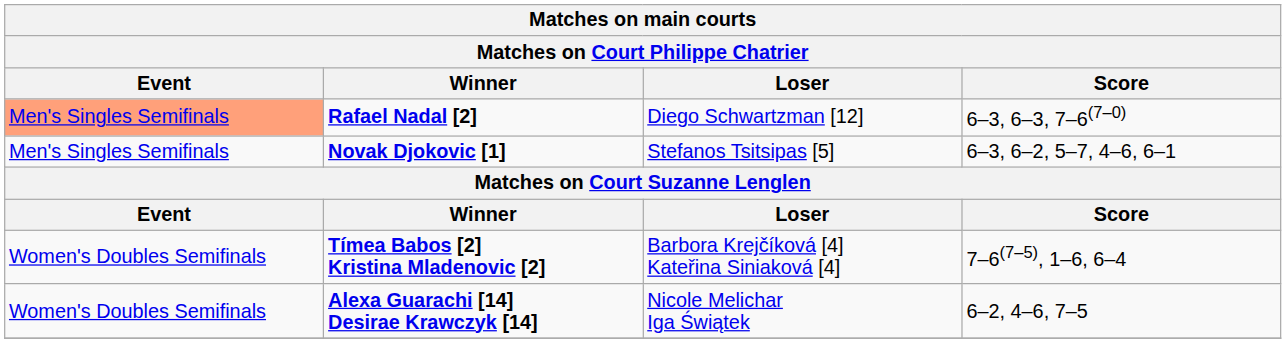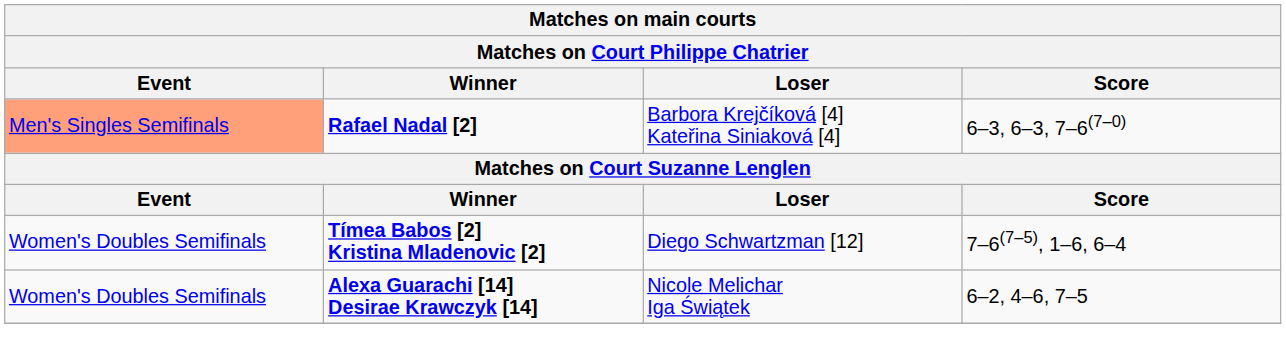Rafael Nadal [2] | Loser: Diego Schwartzman [12] -> Barbora Krejčíková [4] Kateřina Siniaková [4]
- row: Men's Singles Semifinals | Novak Djokovic [1] | Stefanos Tsitsipas [5] | 6–3, 6–2, 5–7, 4–6, 6–1
Tímea Babos [2] Kristina Mladenovic [2] | Loser: Barbora Krejčíková [4] Kateřina Siniaková [4] -> Diego Schwartzman [12]
